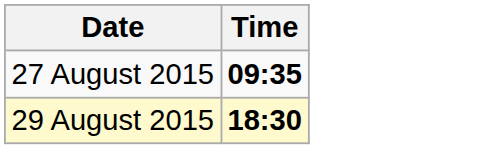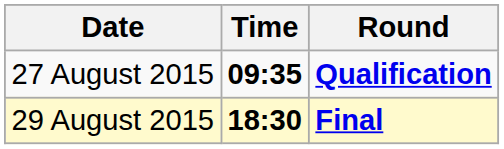+ column: Round | Qualification | Final
